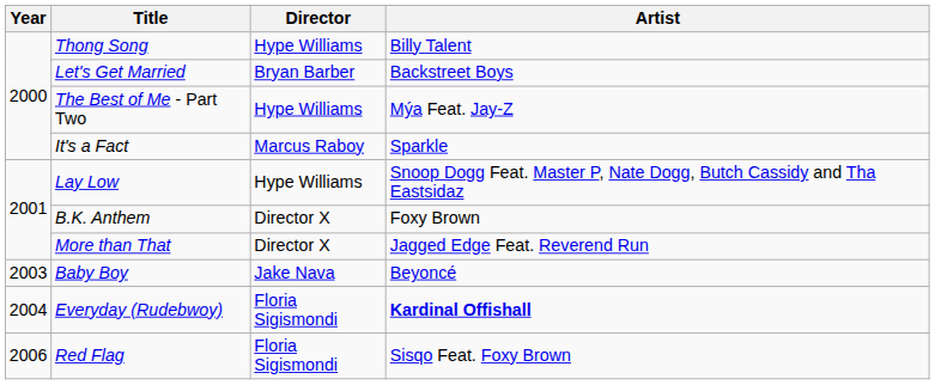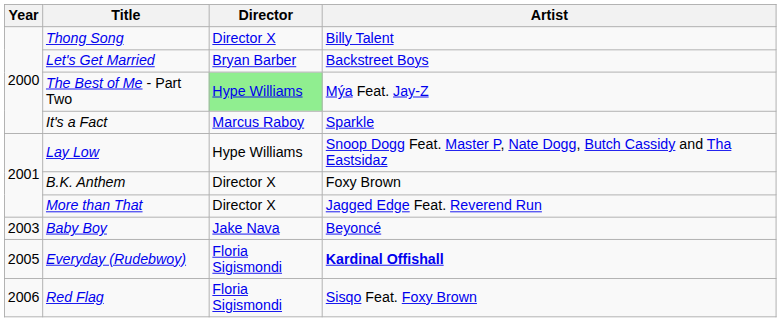Thong Song | Director: Hype Williams -> Director X
The Best of Me - Part Two | Director: no background -> lightgreen background
Everyday (Rudebwoy) | Year: 2004 -> 2005
